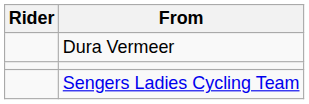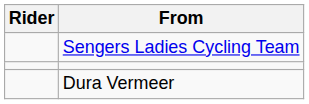rows swapped: Dura Vermeer <-> Sengers Ladies Cycling Team
